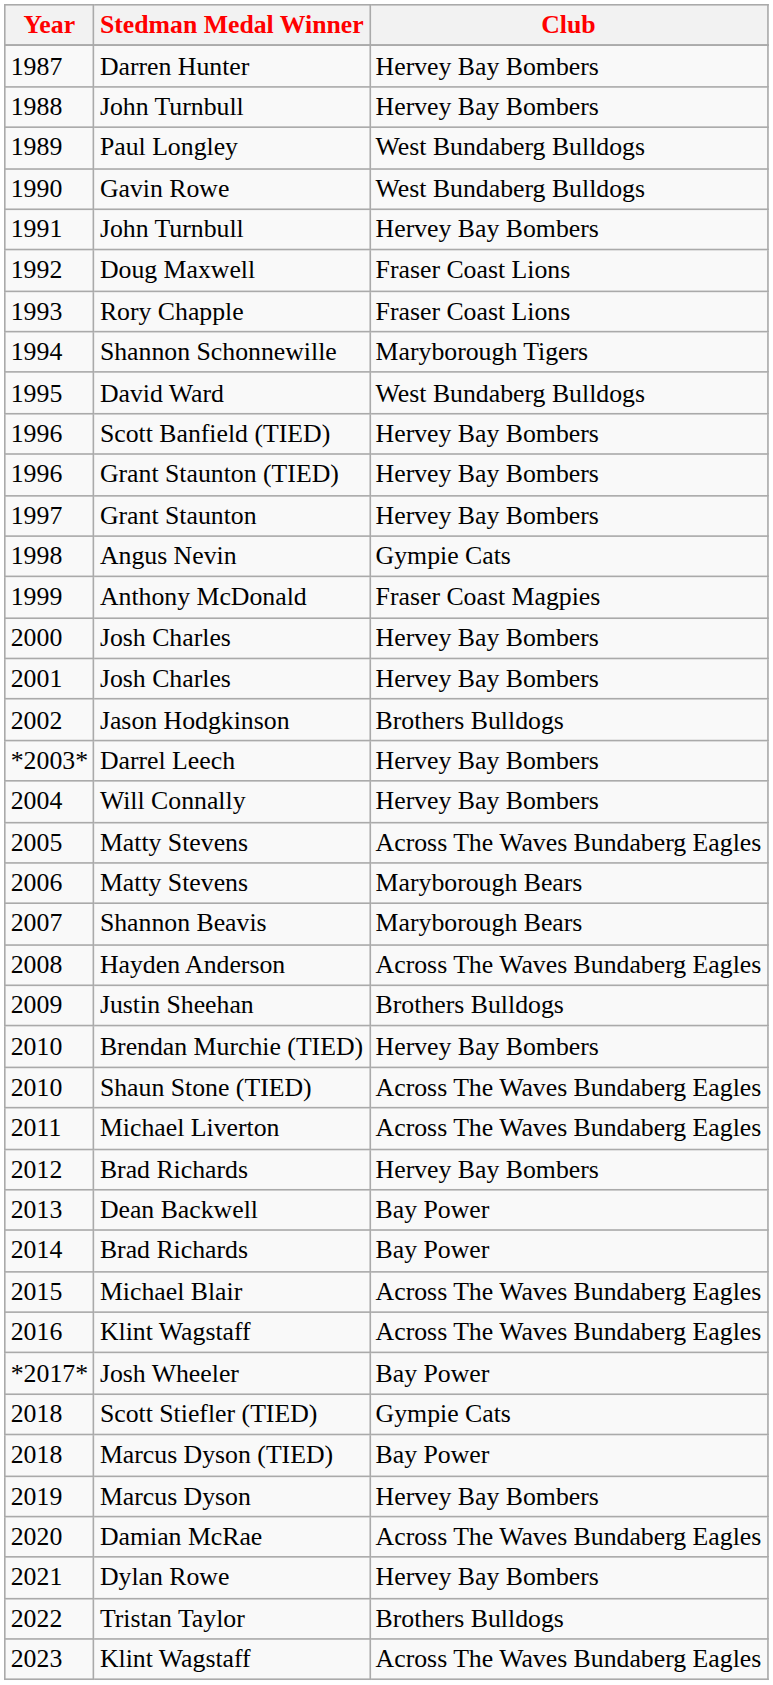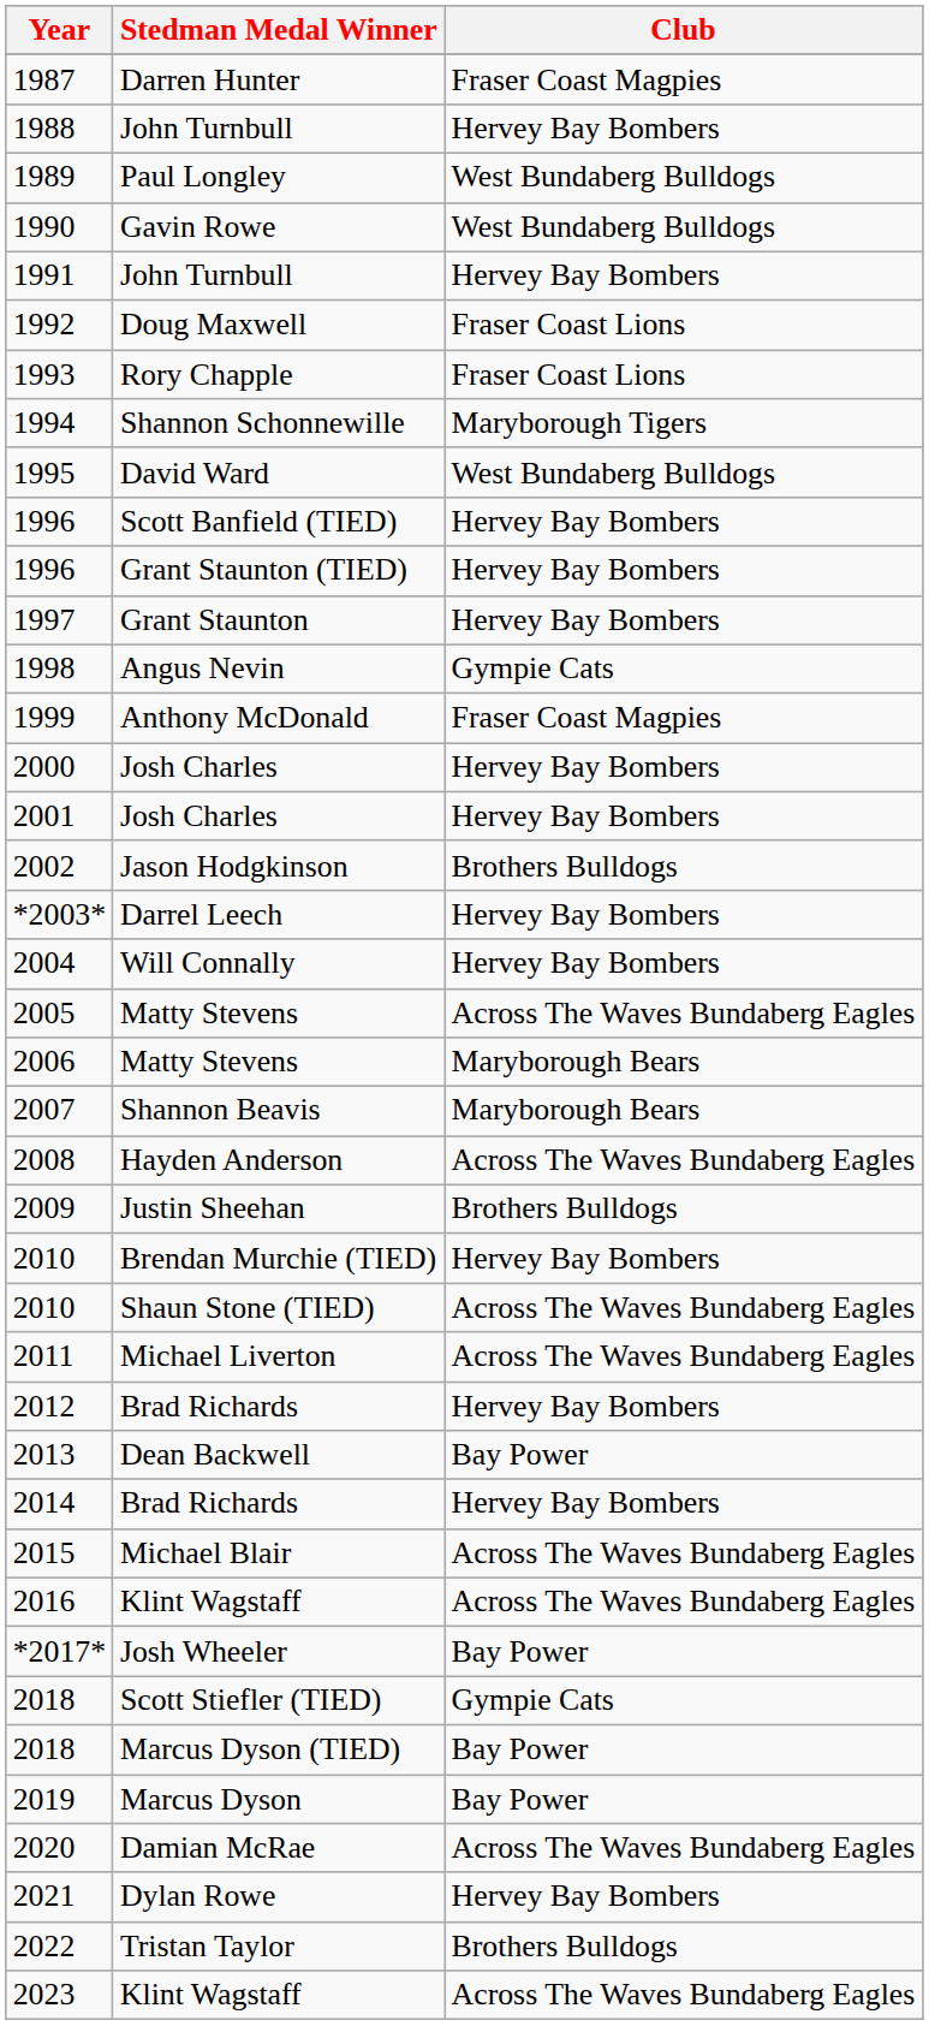1987 | Club: Hervey Bay Bombers -> Fraser Coast Magpies
2014 | Club: Bay Power -> Hervey Bay Bombers
2019 | Club: Hervey Bay Bombers -> Bay Power
